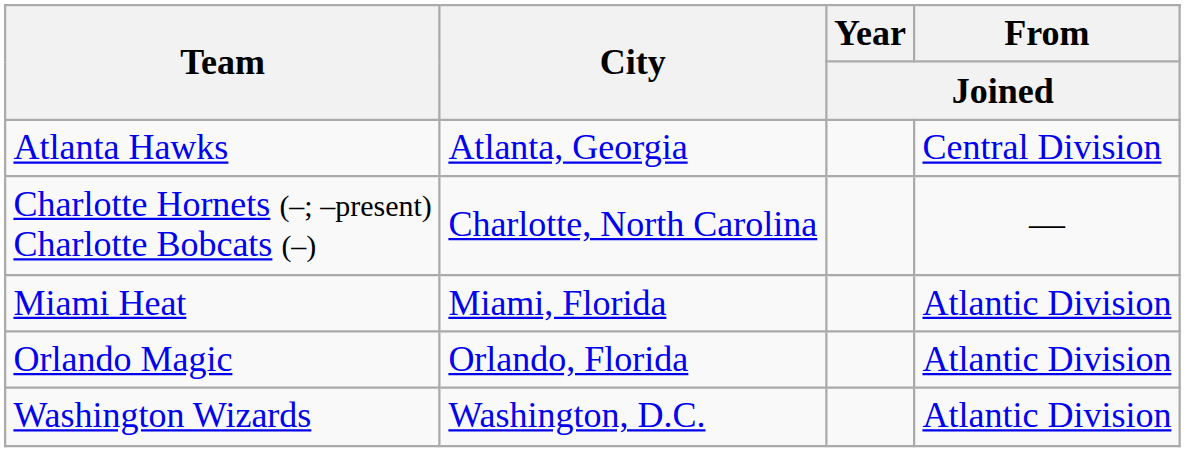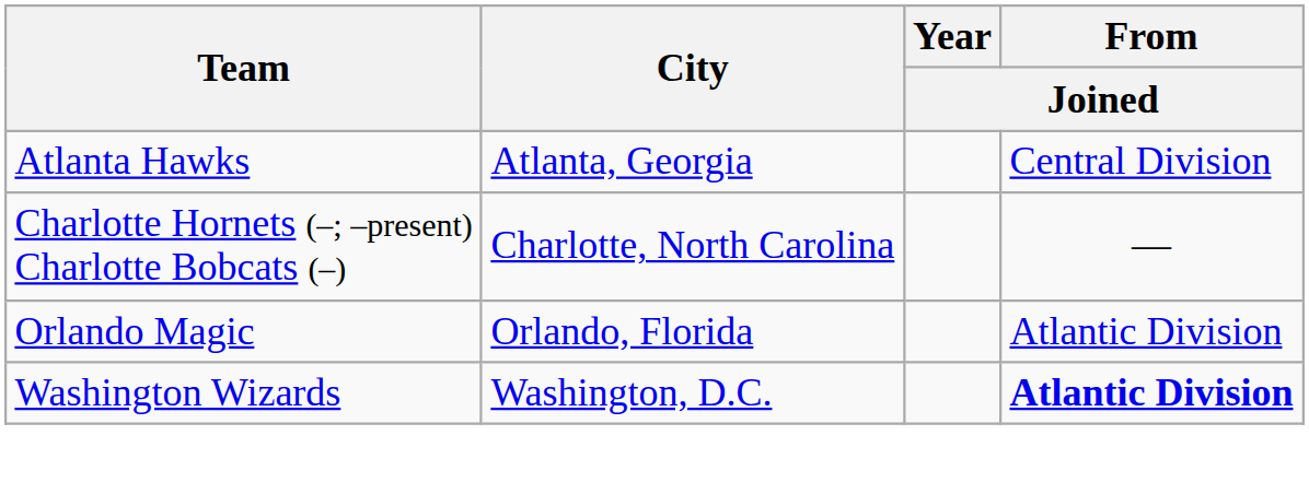- row: Miami Heat | Miami, Florida | Atlantic Division
Washington Wizards | From / Joined: normal -> bold
